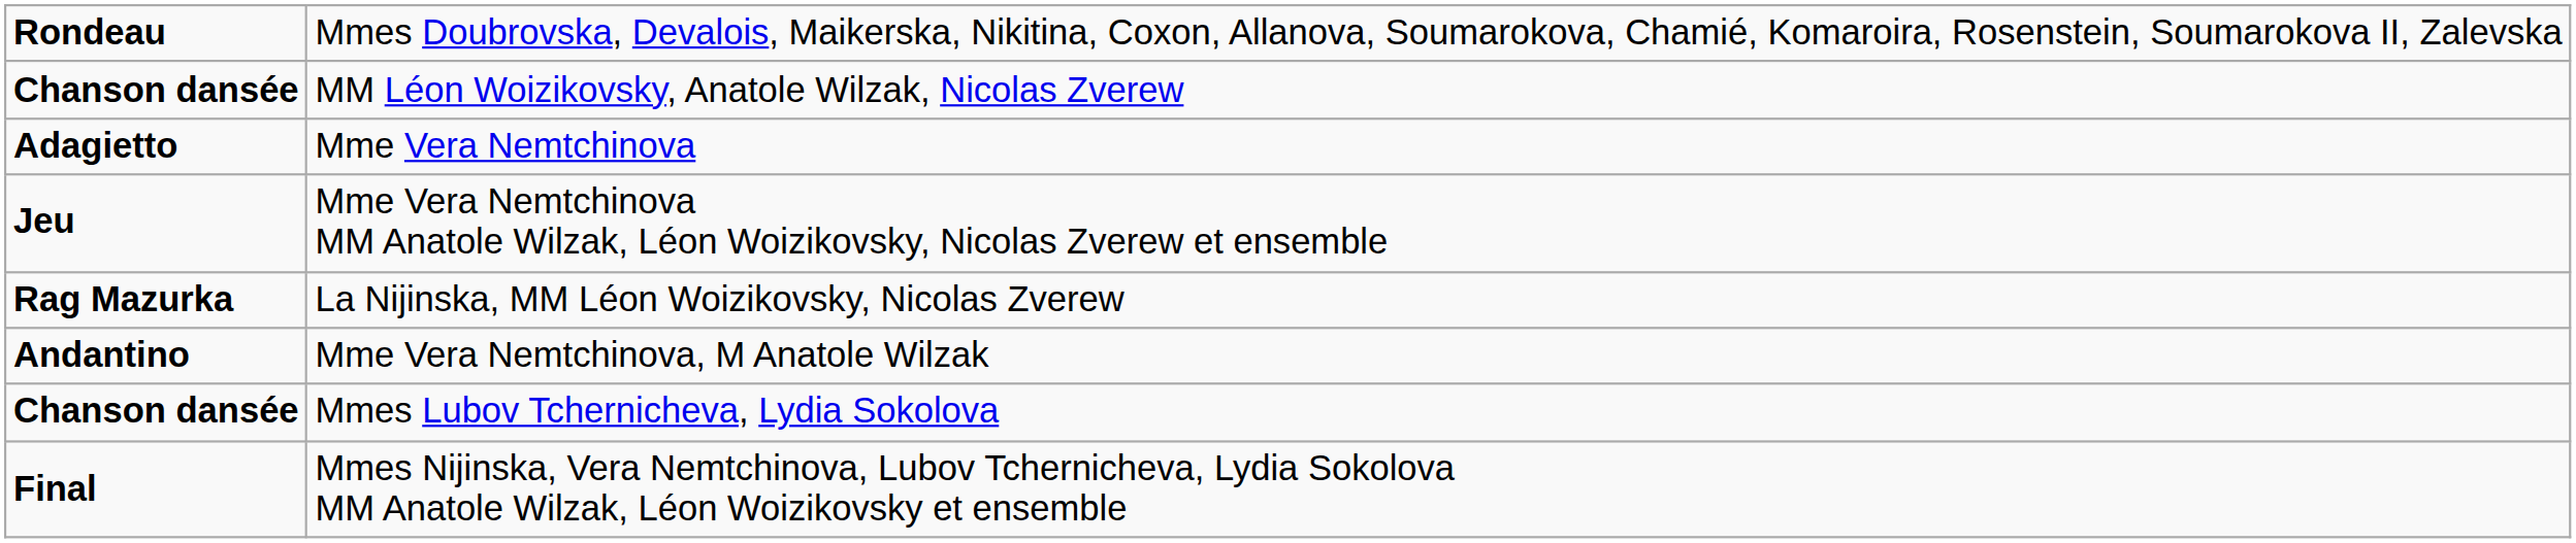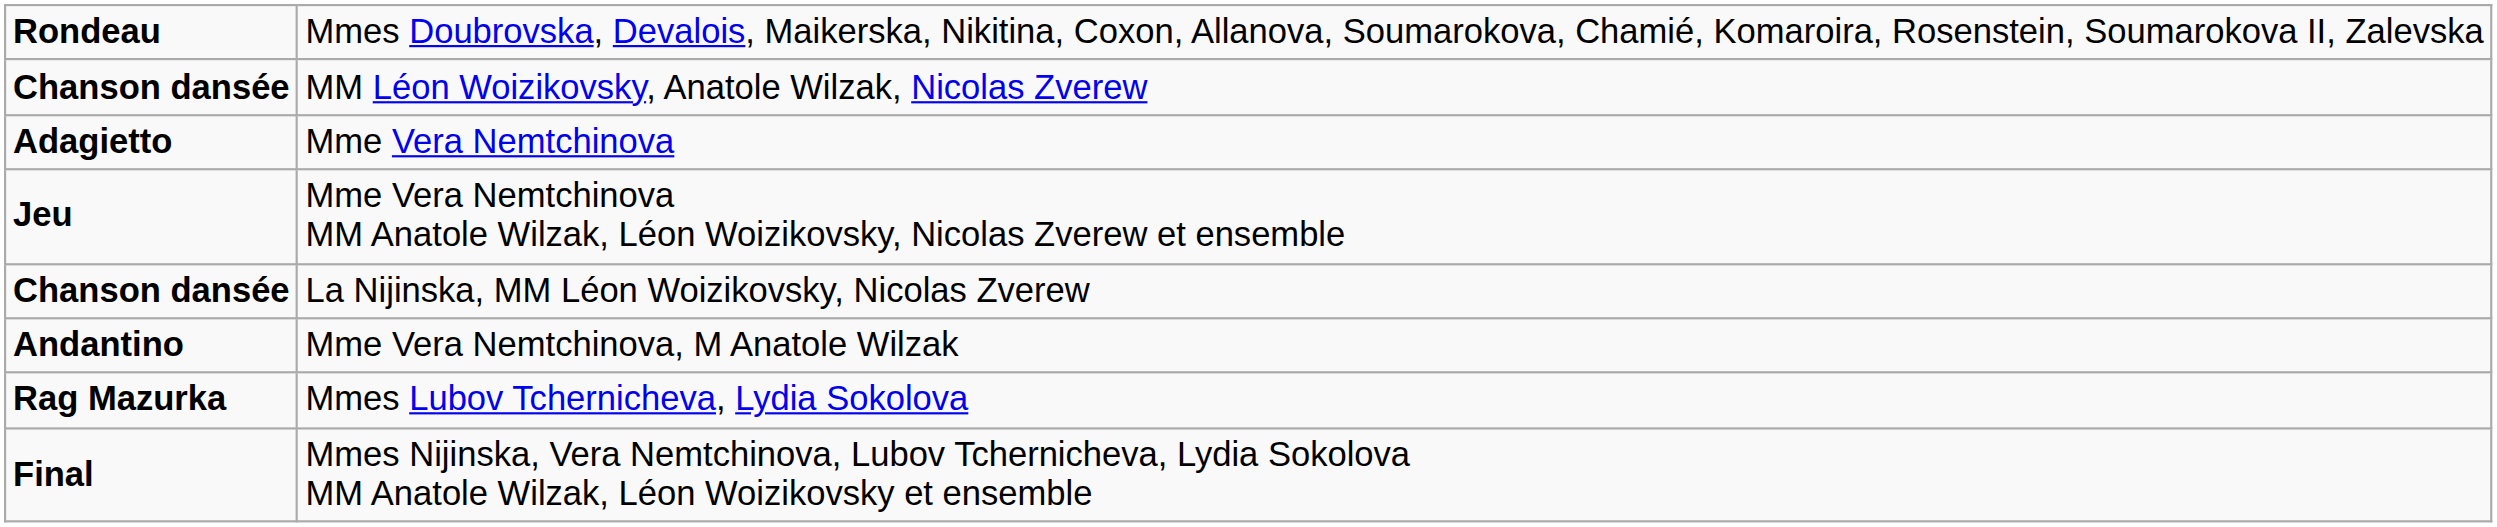La Nijinska, MM Léon Woizikovsky, Nicolas Zverew | column 1: Rag Mazurka -> Chanson dansée
Mmes Lubov Tchernicheva, Lydia Sokolova | column 1: Chanson dansée -> Rag Mazurka
